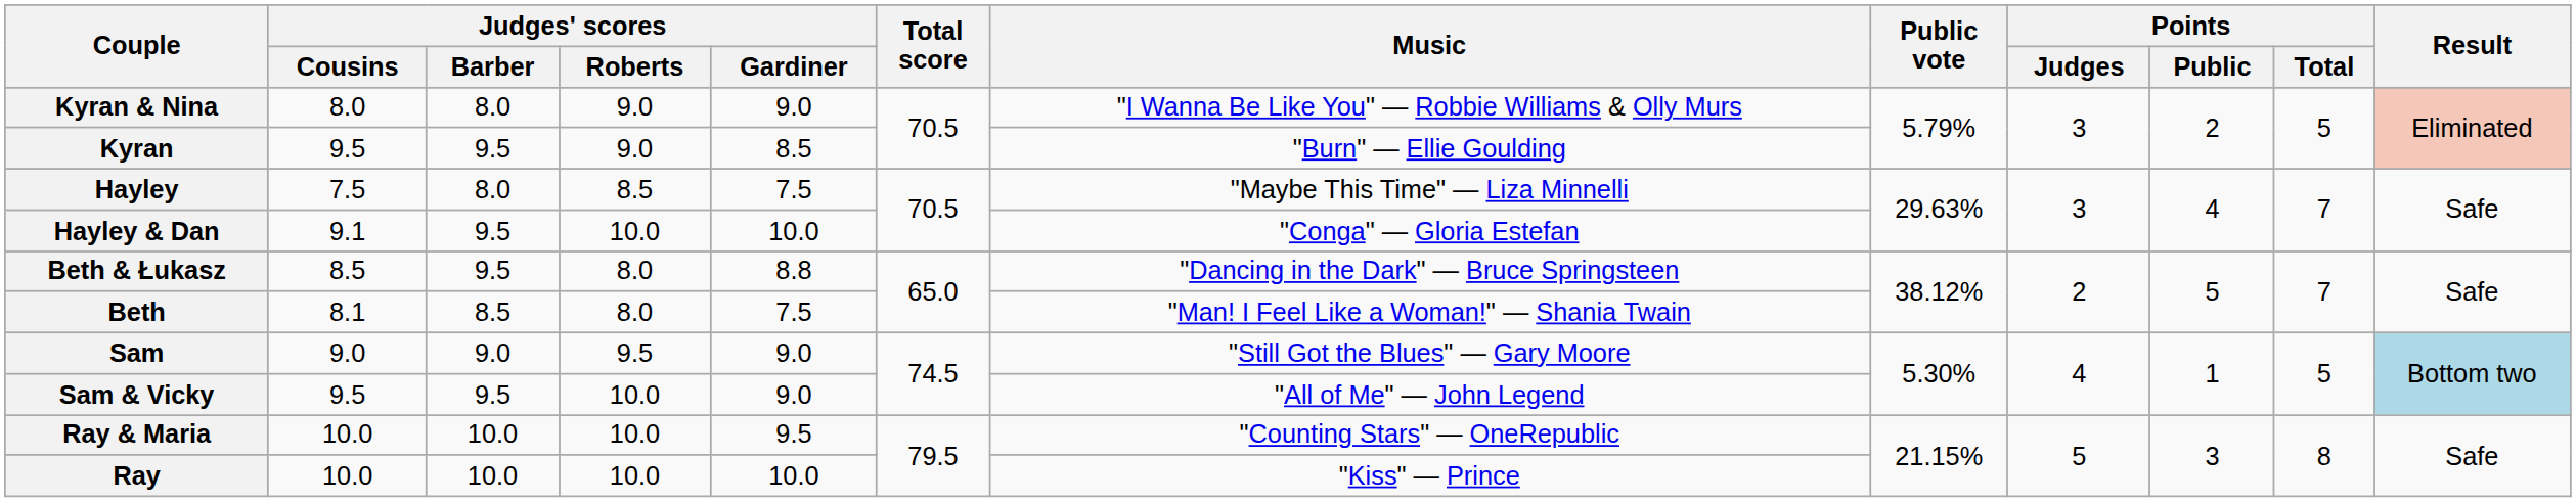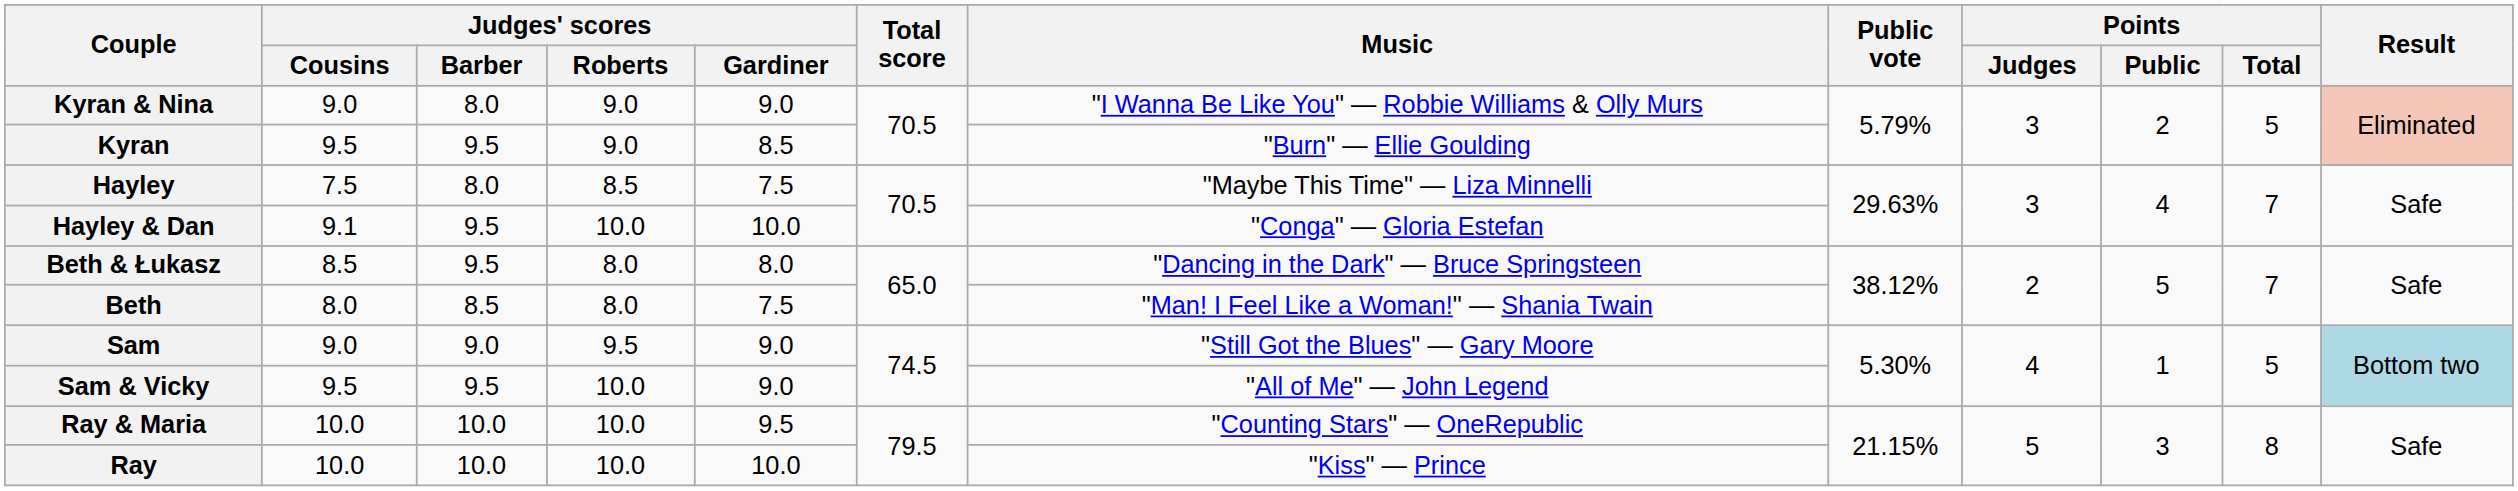Kyran & Nina | Judges' scores / Cousins: 8.0 -> 9.0
Beth & Łukasz | Judges' scores / Gardiner: 8.8 -> 8.0
Beth | Judges' scores / Cousins: 8.1 -> 8.0
